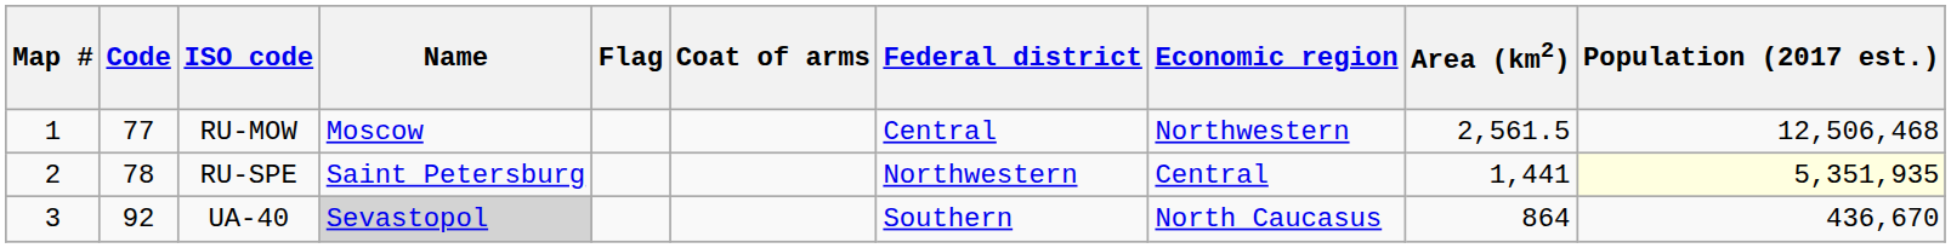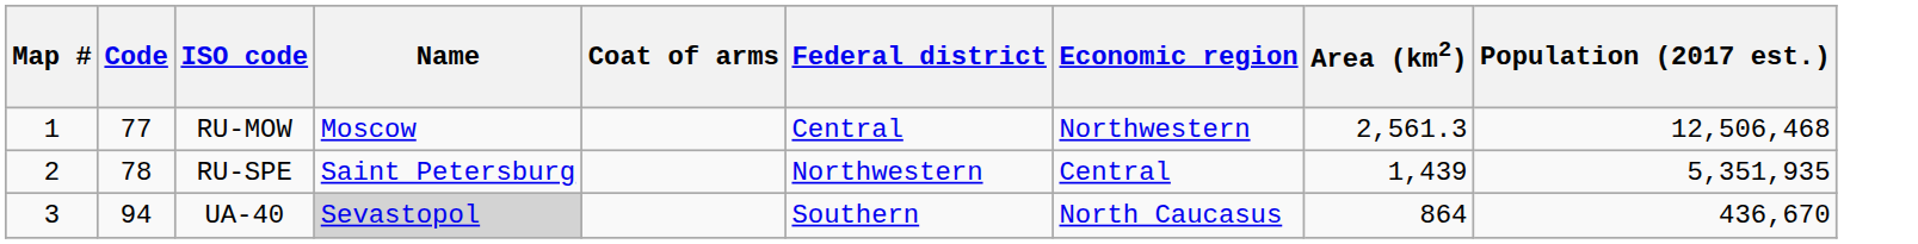- column: Flag
RU-MOW | Area (km2): 2,561.5 -> 2,561.3
RU-SPE | Area (km2): 1,441 -> 1,439
RU-SPE | Population (2017 est.): lightyellow background -> no background
UA-40 | Code: 92 -> 94
